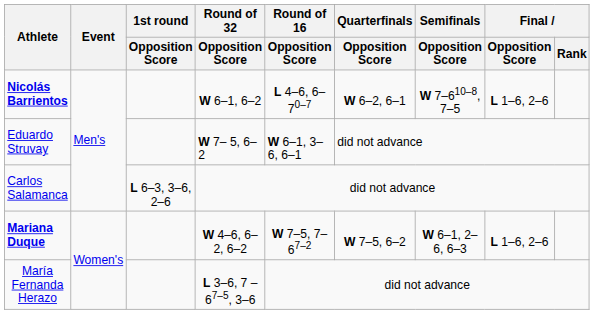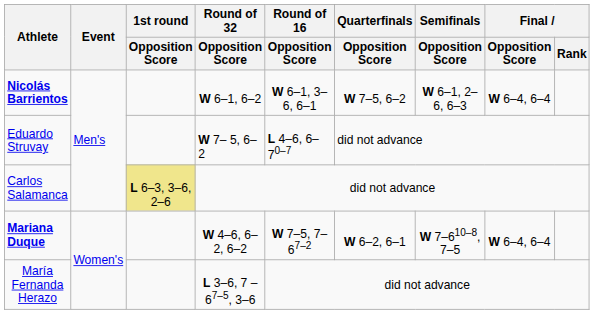Nicolás Barrientos | Round of 16 / Opposition Score: L 4–6, 6–70–7 -> W 6–1, 3–6, 6–1
Nicolás Barrientos | Quarterfinals / Opposition Score: W 6–2, 6–1 -> W 7–5, 6–2
Nicolás Barrientos | Semifinals / Opposition Score: W 7–610–8, 7–5 -> W 6–1, 2–6, 6–3
Nicolás Barrientos | Final / Opposition Score: L 1–6, 2–6 -> W 6–4, 6–4
Eduardo Struvay | Round of 16 / Opposition Score: W 6–1, 3–6, 6–1 -> L 4–6, 6–70–7
Carlos Salamanca | 1st round / Opposition Score: no background -> khaki background
Mariana Duque | Quarterfinals / Opposition Score: W 7–5, 6–2 -> W 6–2, 6–1
Mariana Duque | Semifinals / Opposition Score: W 6–1, 2–6, 6–3 -> W 7–610–8, 7–5
Mariana Duque | Final / Opposition Score: L 1–6, 2–6 -> W 6–4, 6–4
